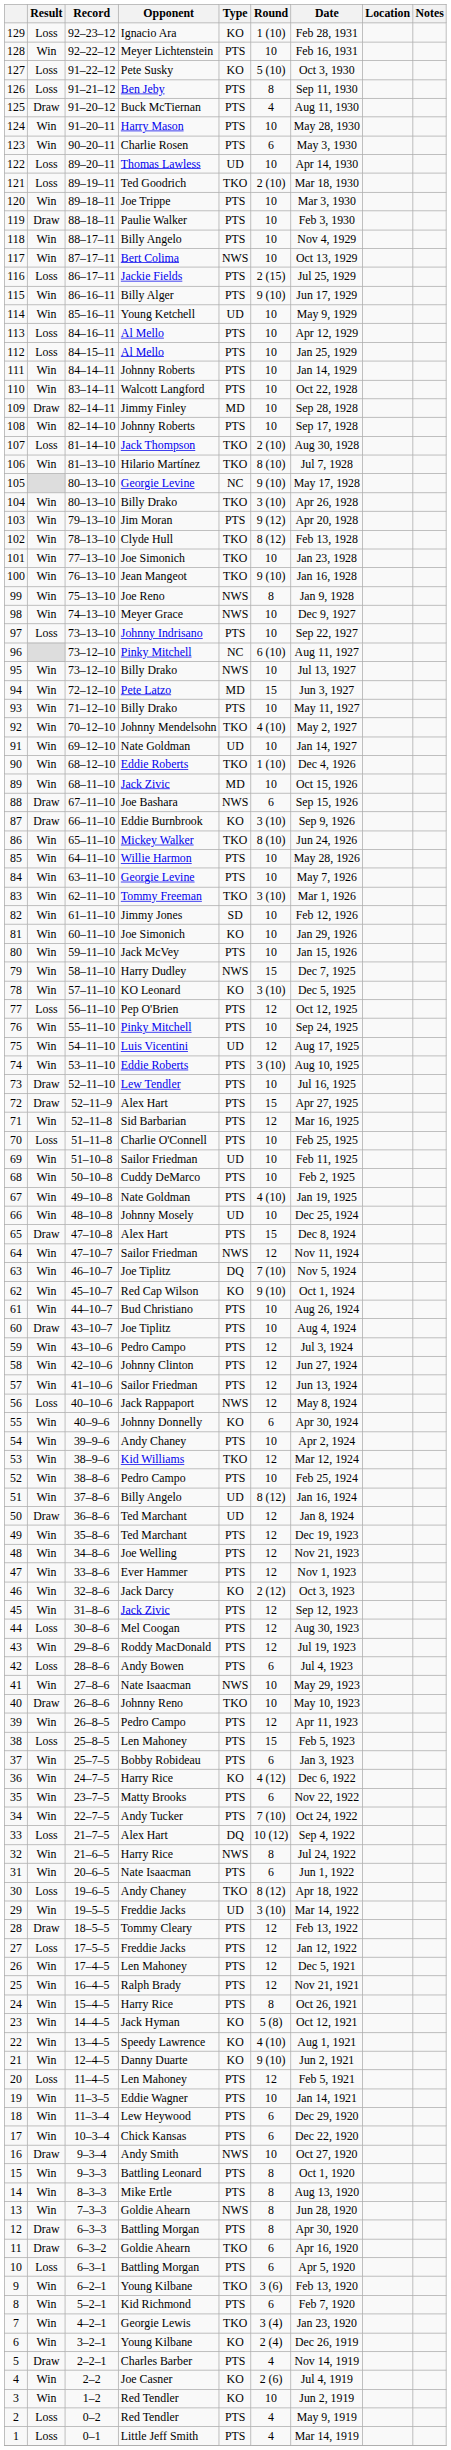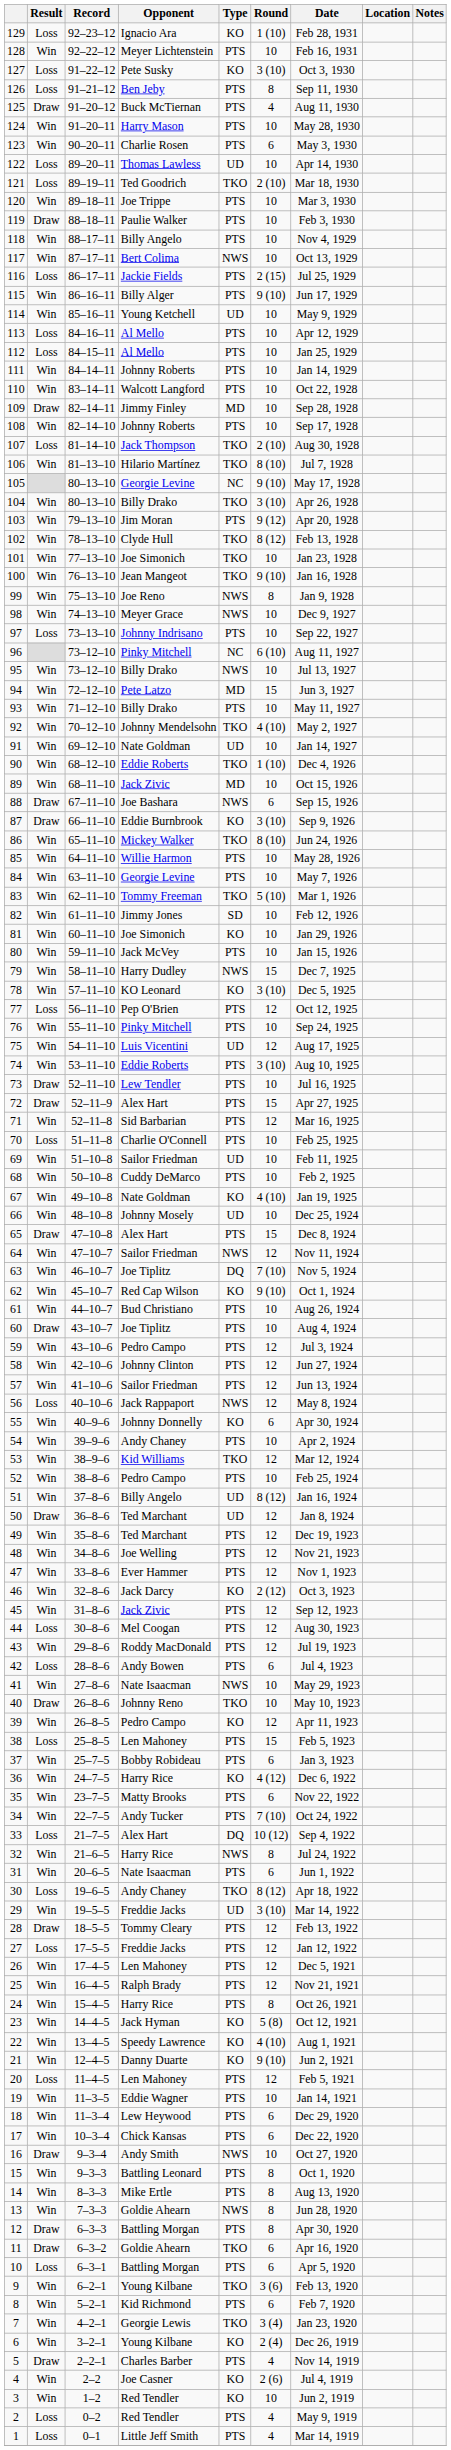127 | Round: 5 (10) -> 3 (10)
83 | Round: 3 (10) -> 5 (10)
67 | Type: PTS -> KO
39 | Type: PTS -> KO
